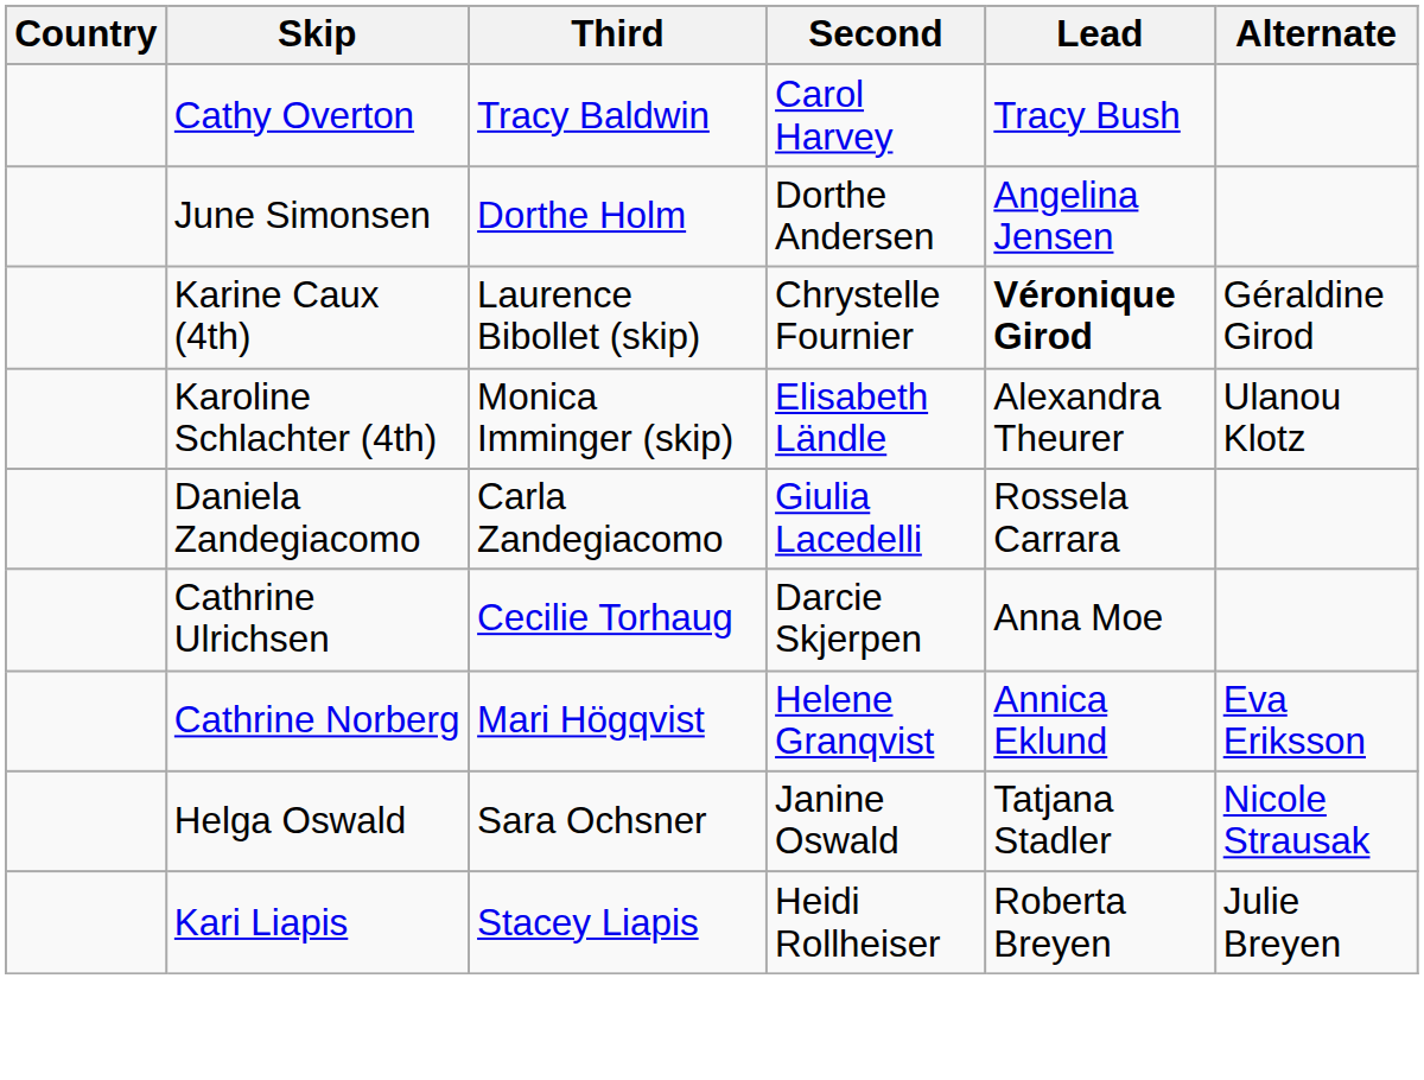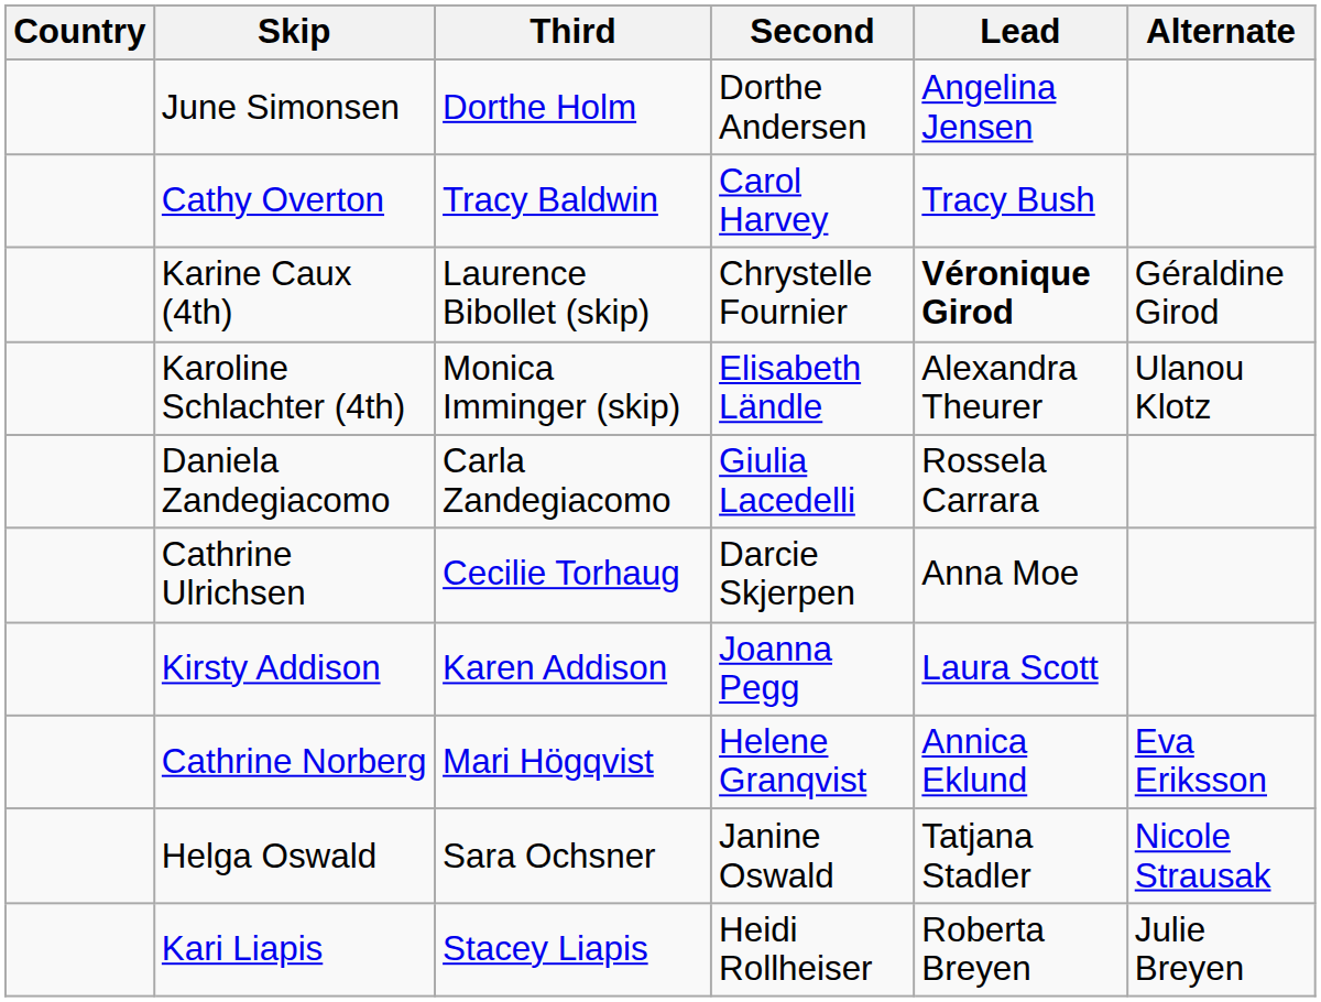rows swapped: Cathy Overton <-> June Simonsen
+ row: Kirsty Addison | Karen Addison | Joanna Pegg | Laura Scott
